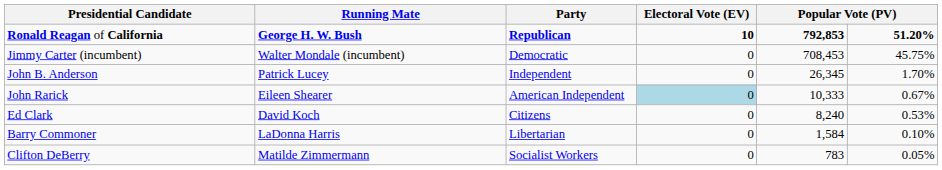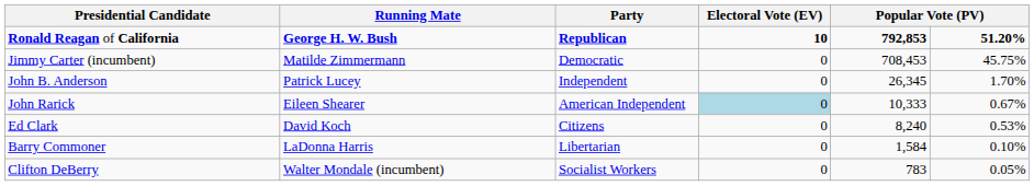Jimmy Carter (incumbent) | Running Mate: Walter Mondale (incumbent) -> Matilde Zimmermann
Clifton DeBerry | Running Mate: Matilde Zimmermann -> Walter Mondale (incumbent)
